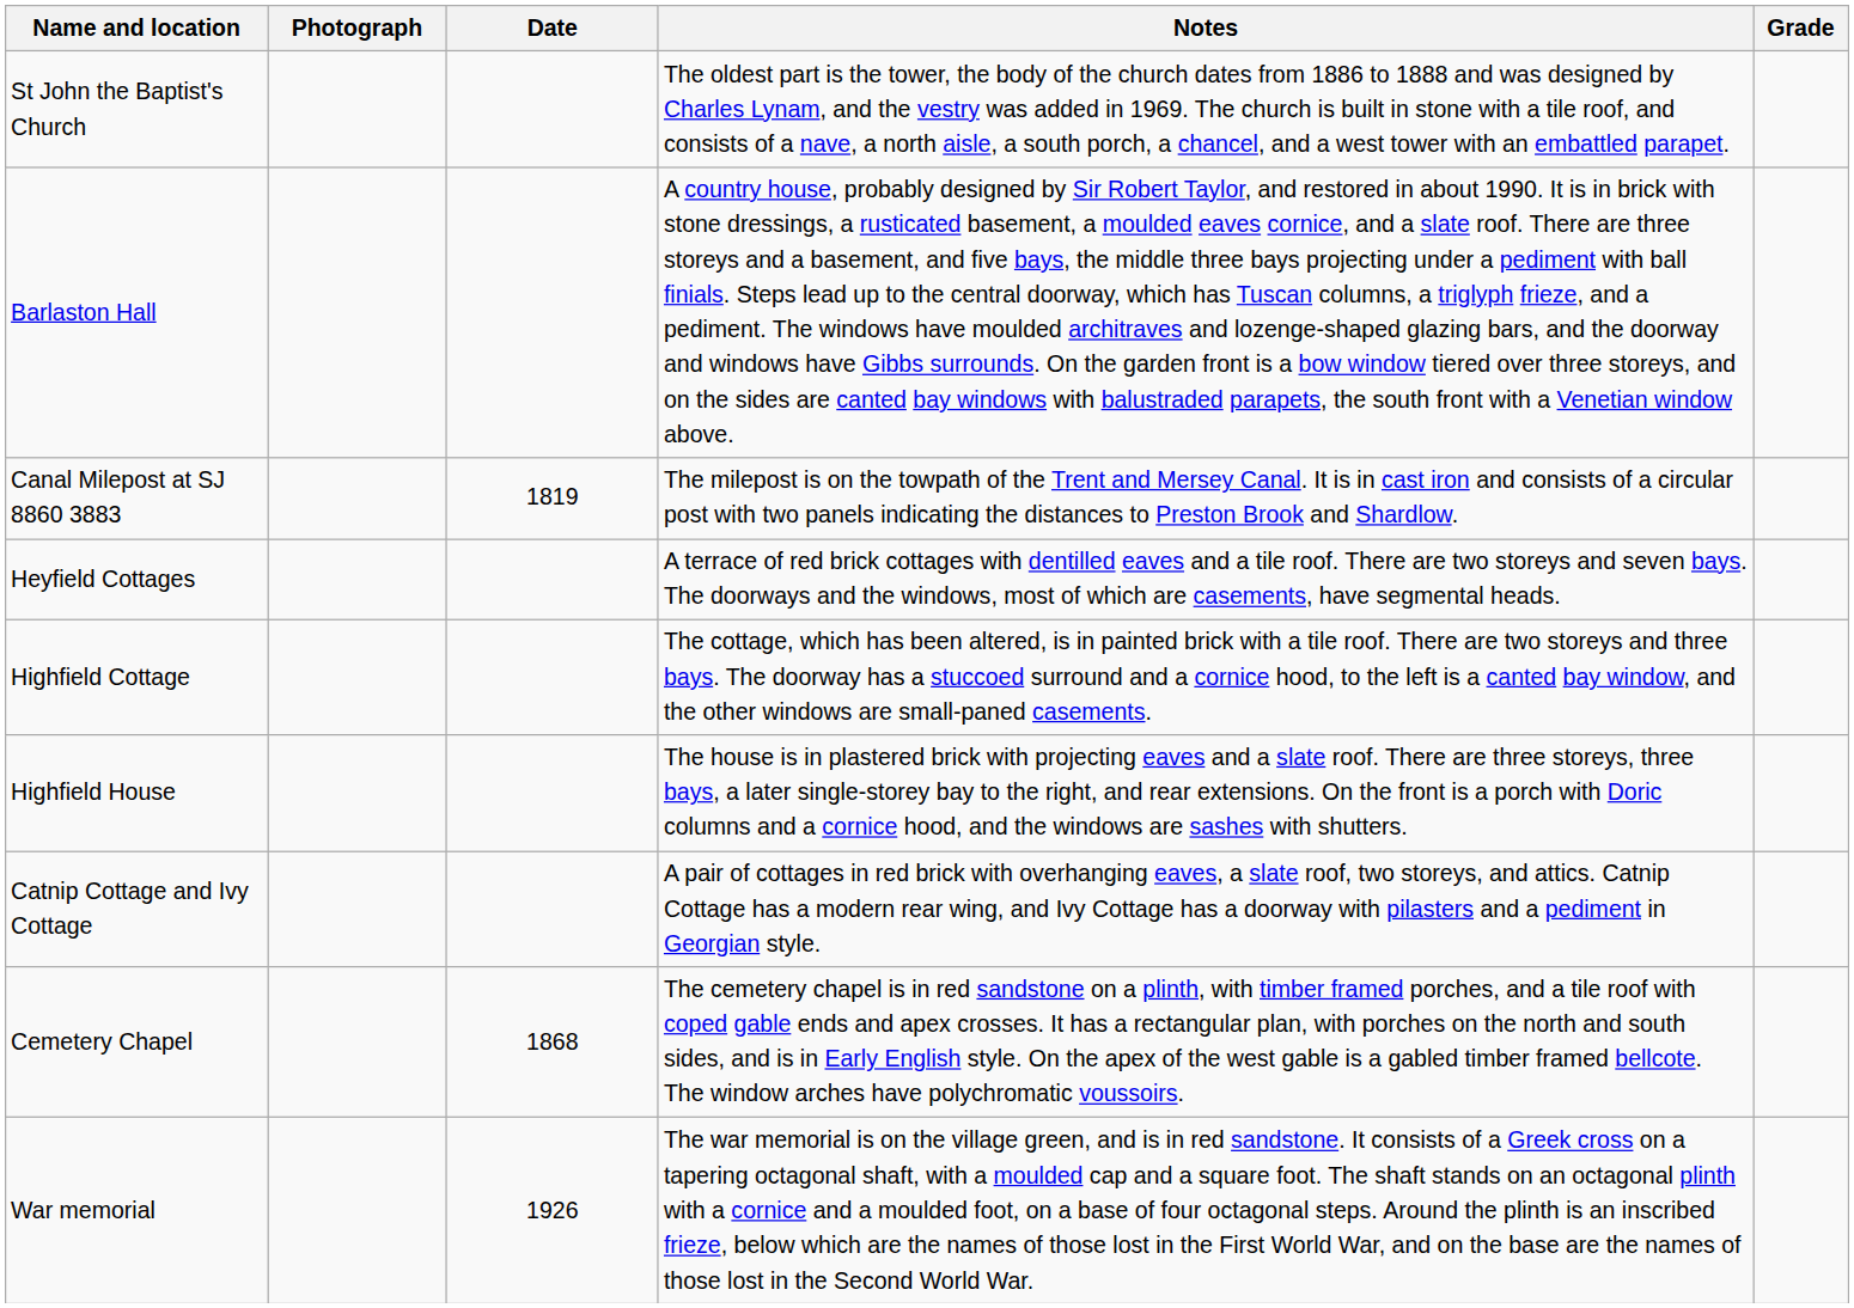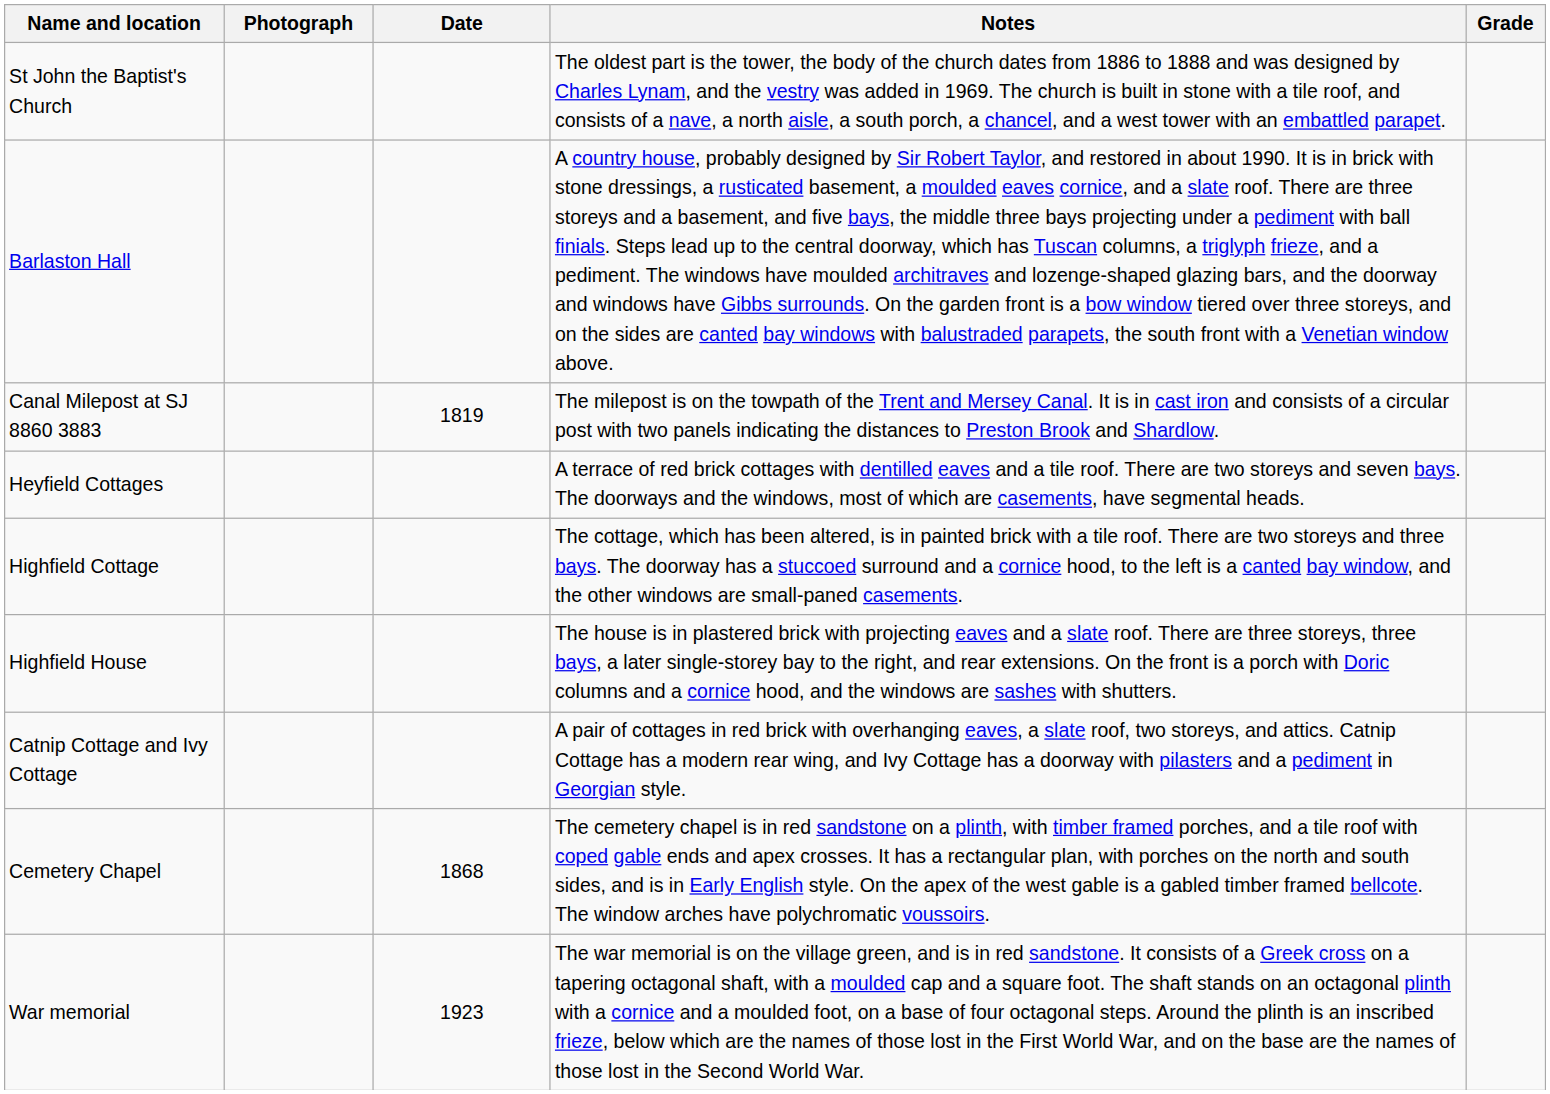War memorial | Date: 1926 -> 1923
